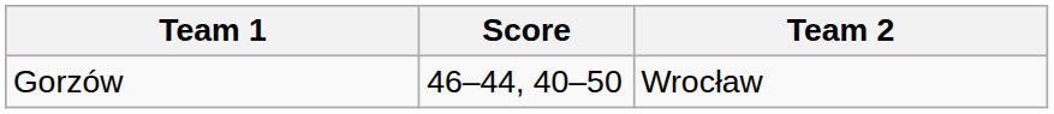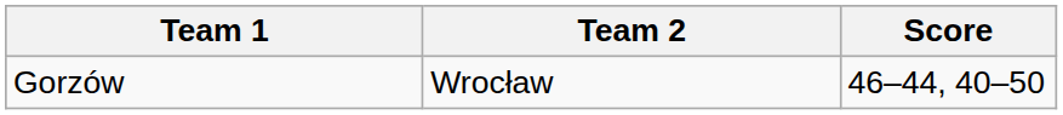columns swapped: Team 2 <-> Score
